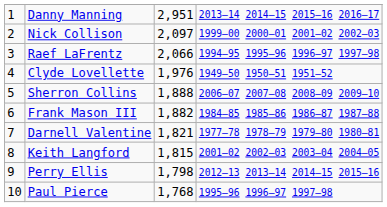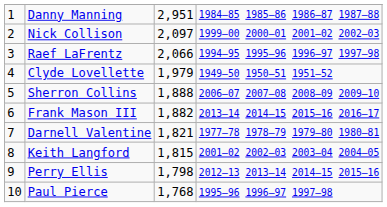Danny Manning | column 4: 2013–14 2014–15 2015–16 2016–17 -> 1984–85 1985–86 1986–87 1987–88
Clyde Lovellette | column 3: 1,976 -> 1,979
Frank Mason III | column 4: 1984–85 1985–86 1986–87 1987–88 -> 2013–14 2014–15 2015–16 2016–17
